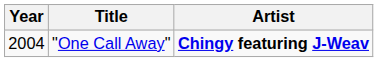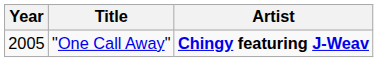"One Call Away" | Year: 2004 -> 2005
